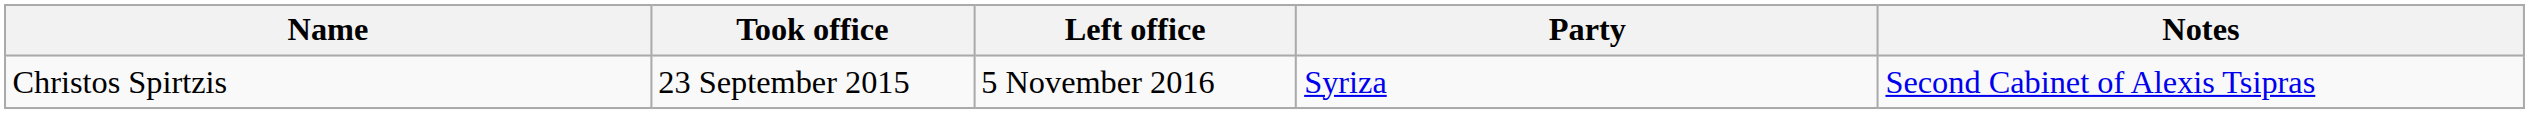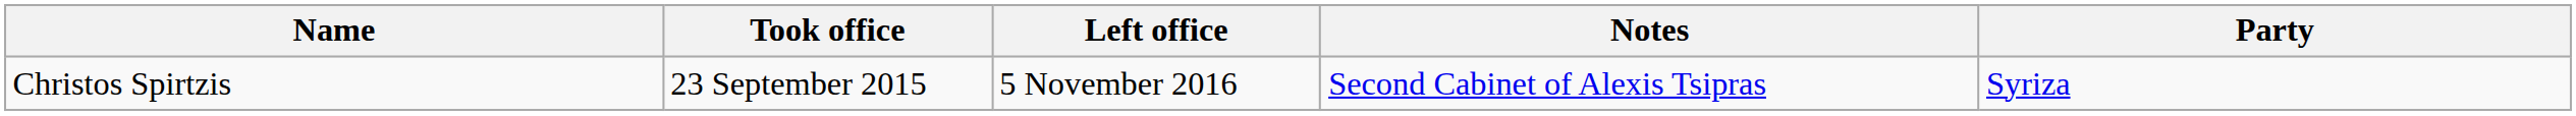columns swapped: Party <-> Notes
